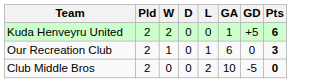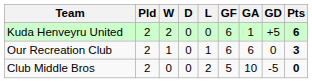+ column: GF | 6 | 6 | 5
